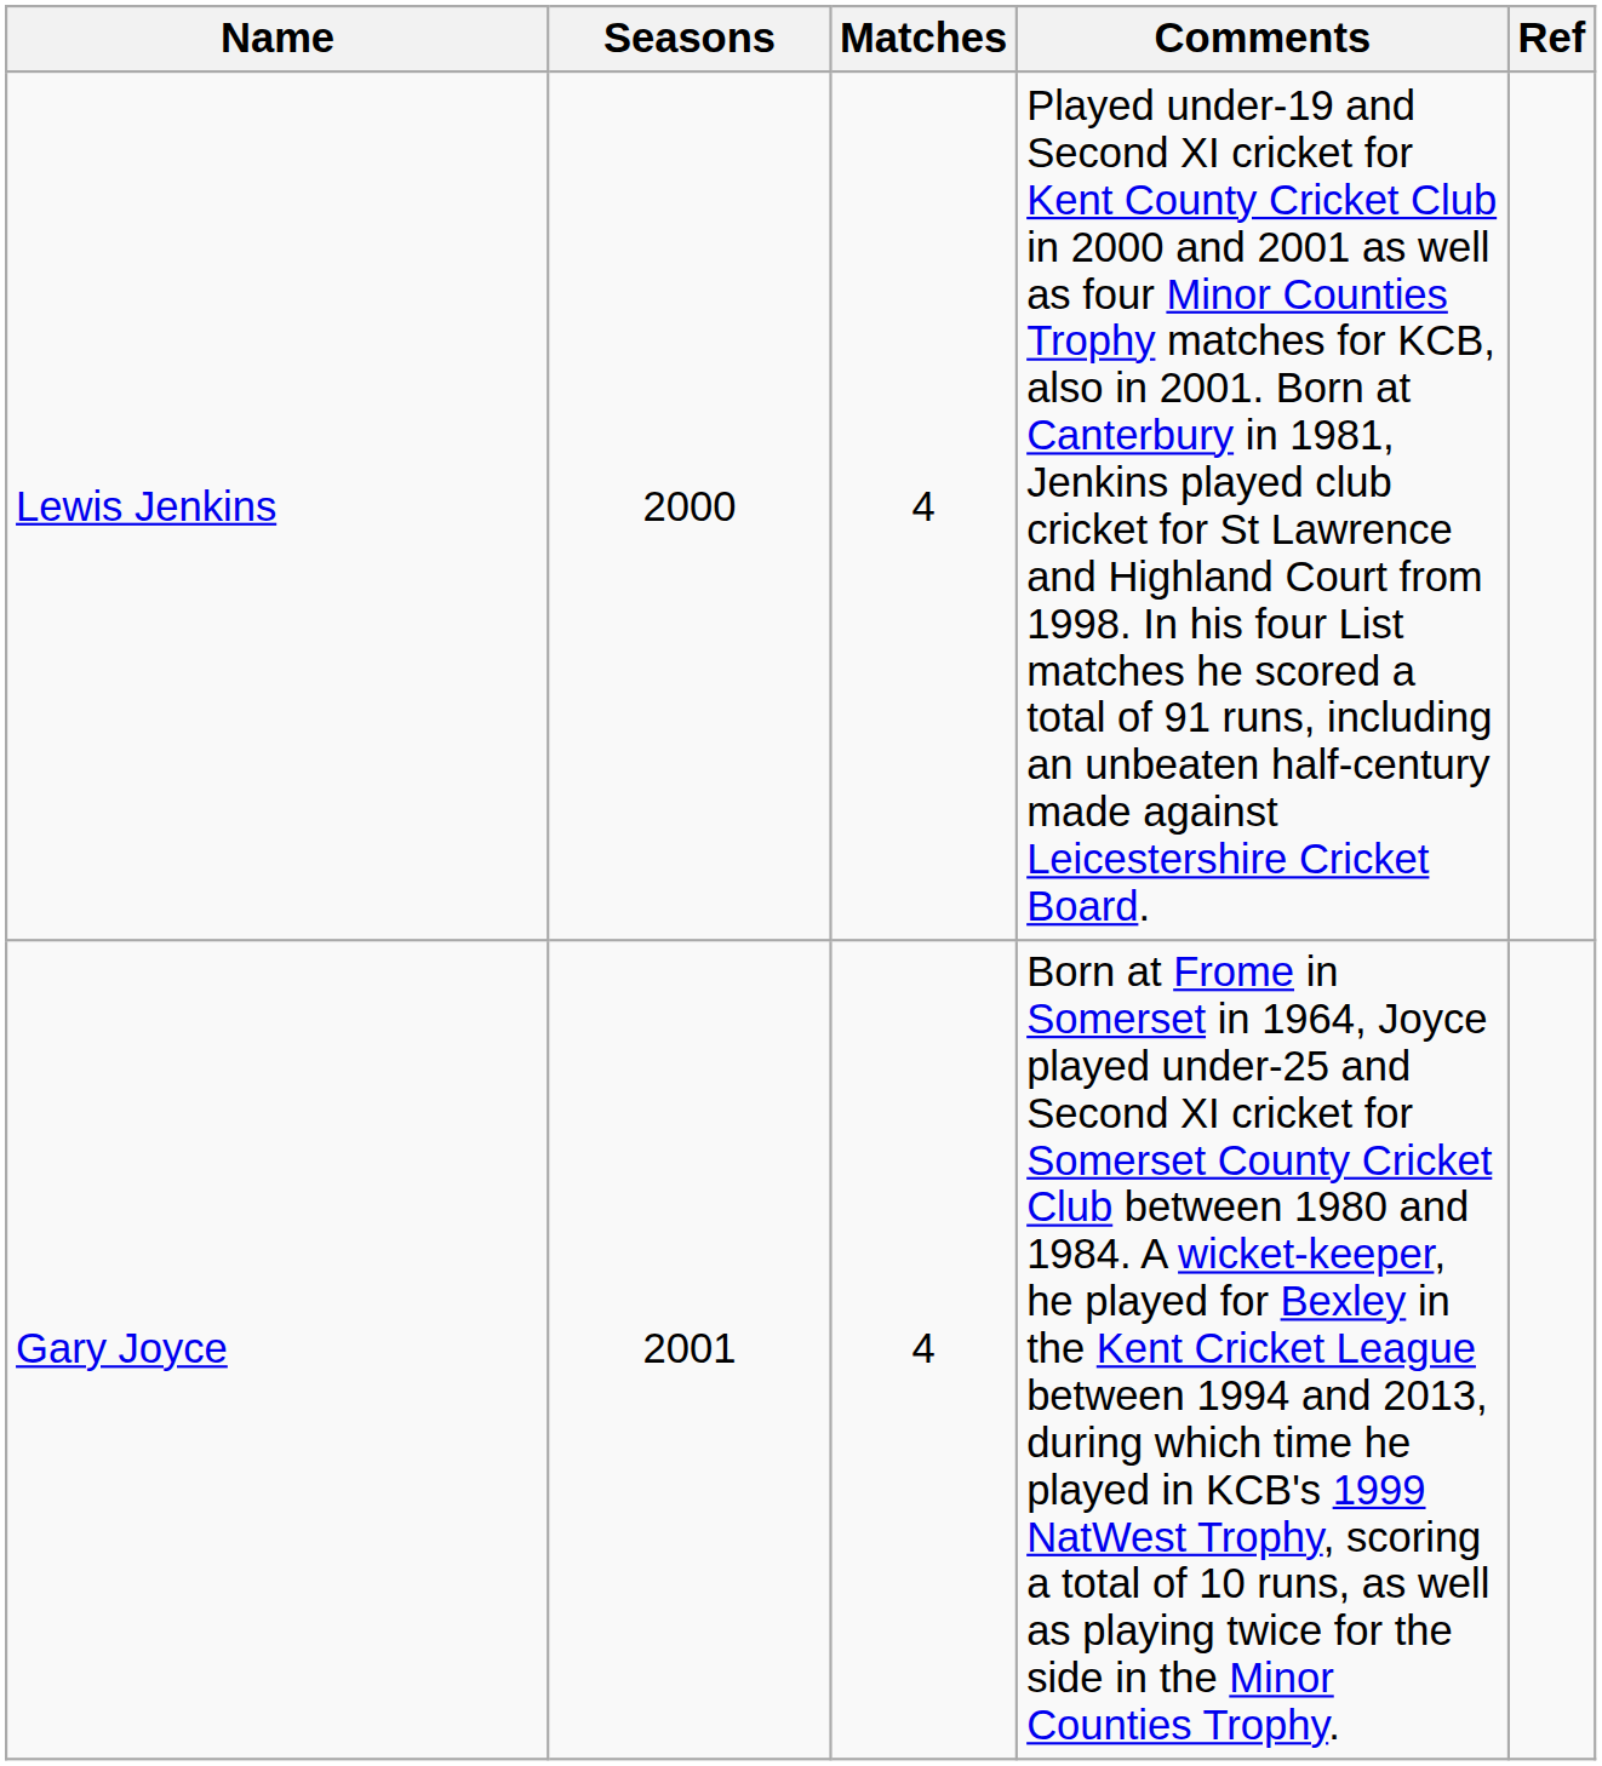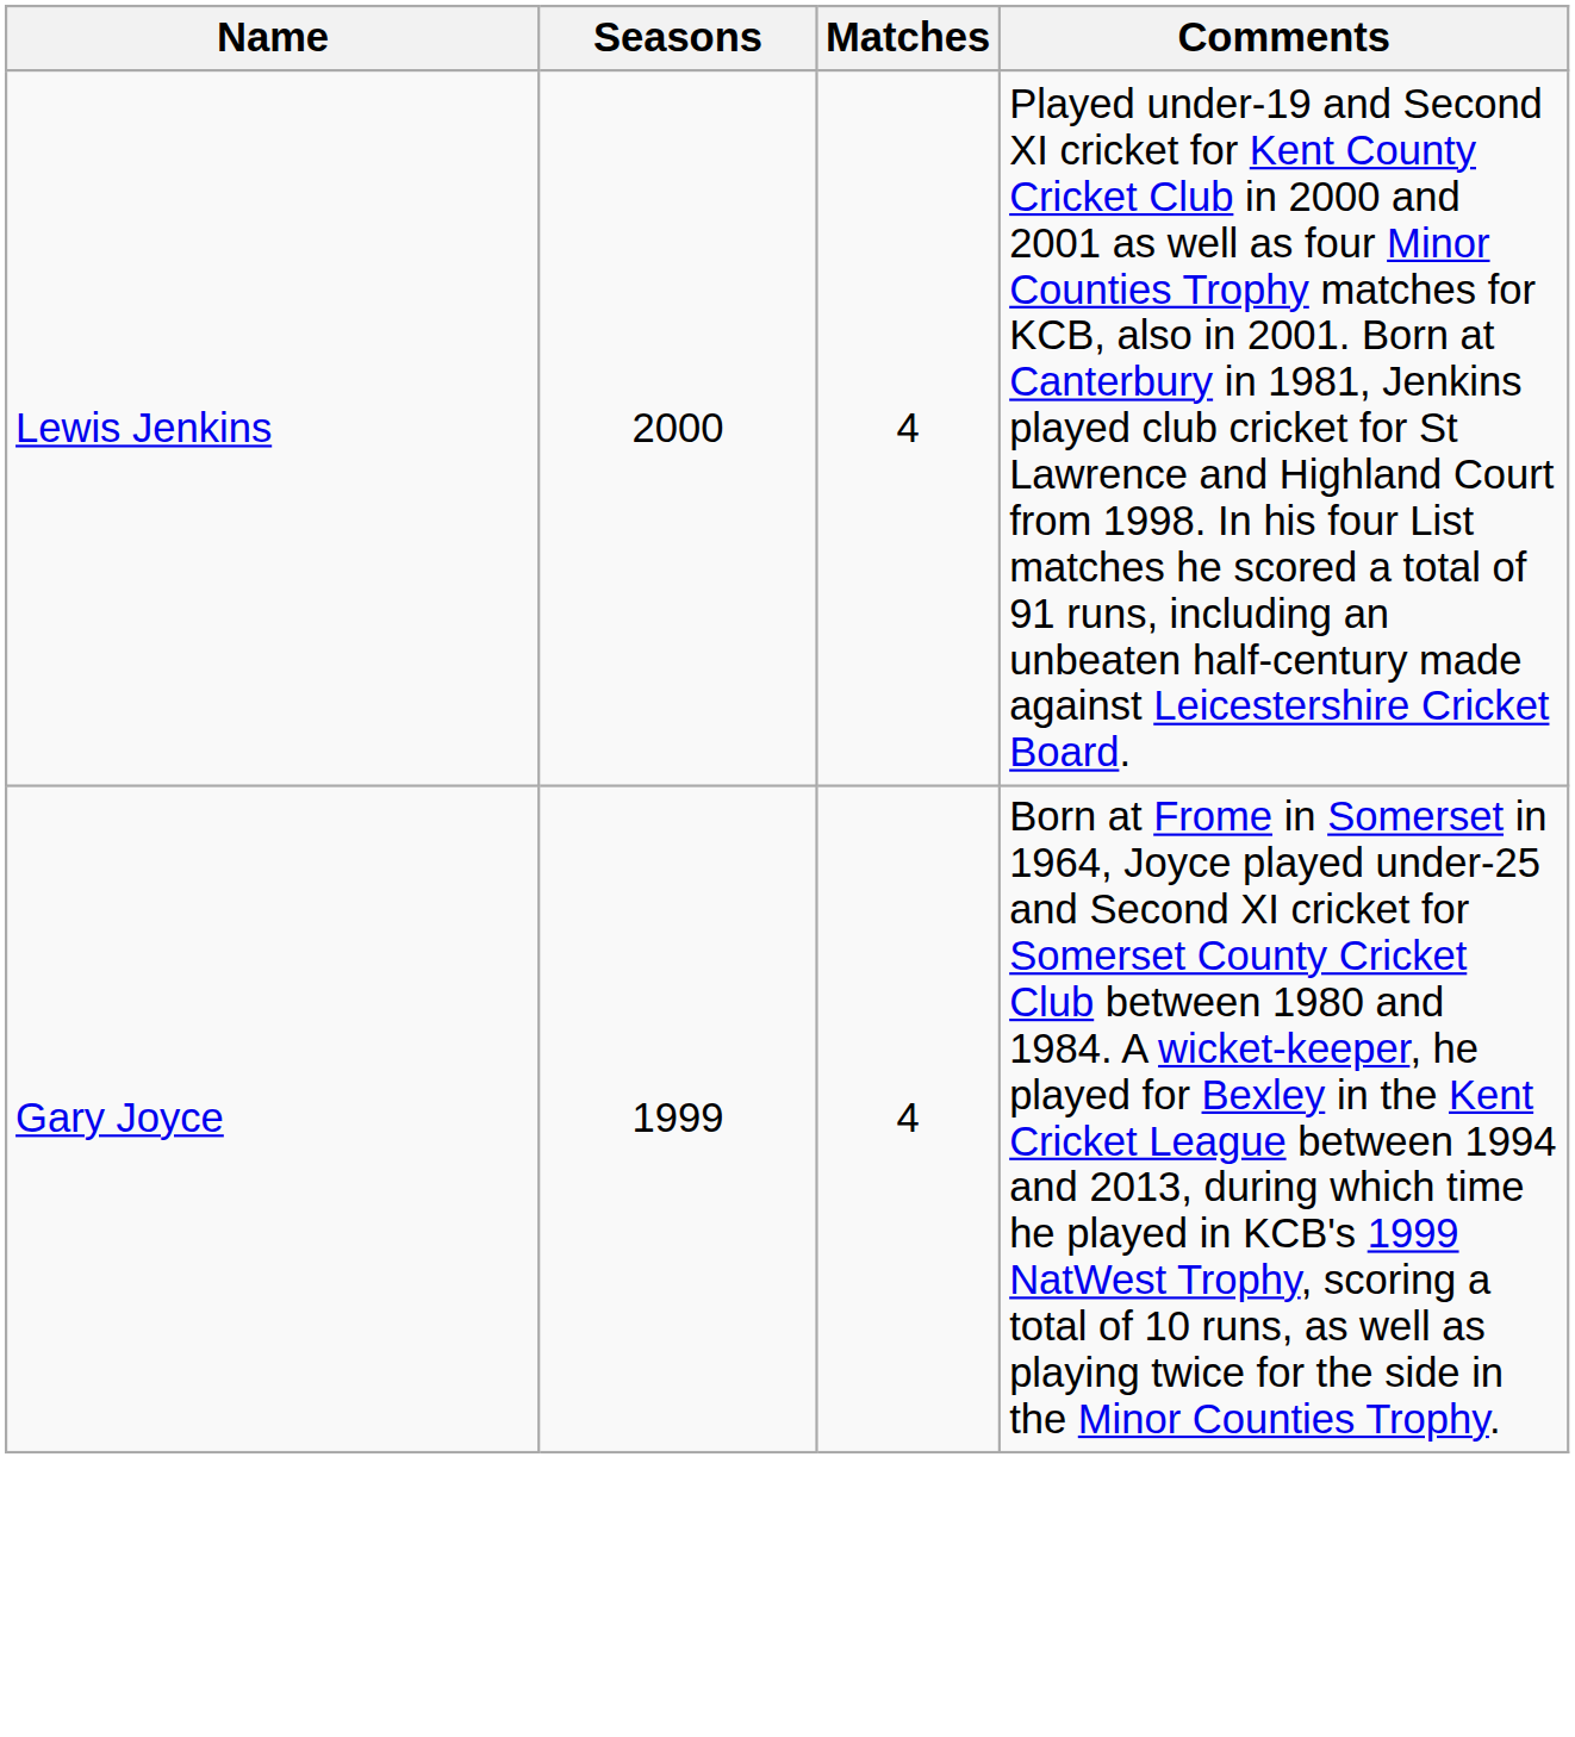- column: Ref
Gary Joyce | Seasons: 2001 -> 1999
